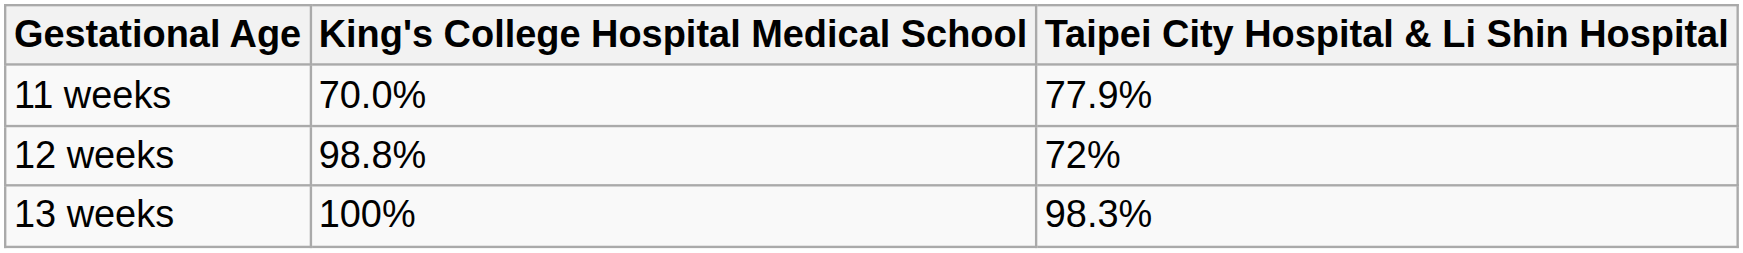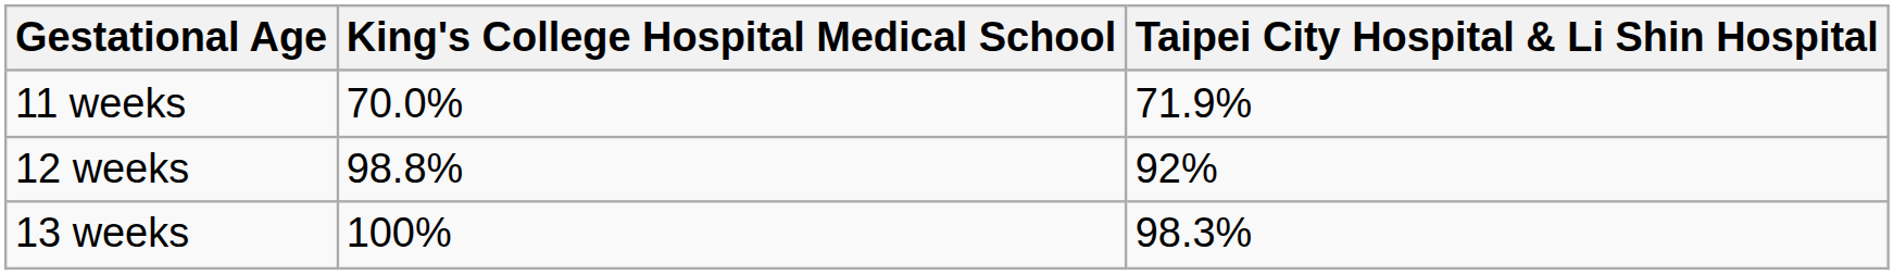11 weeks | Taipei City Hospital & Li Shin Hospital: 77.9% -> 71.9%
12 weeks | Taipei City Hospital & Li Shin Hospital: 72% -> 92%
